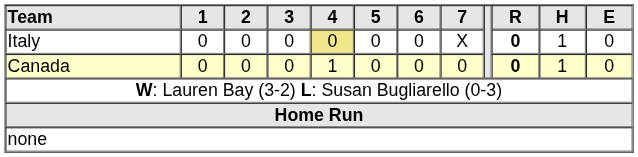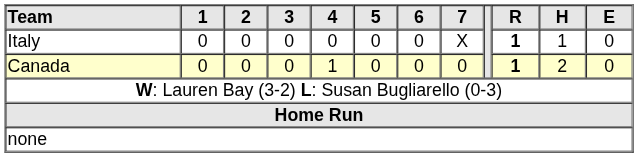Italy | 4: khaki background -> no background
Italy | R: 0 -> 1
Canada | R: 0 -> 1
Canada | H: 1 -> 2
